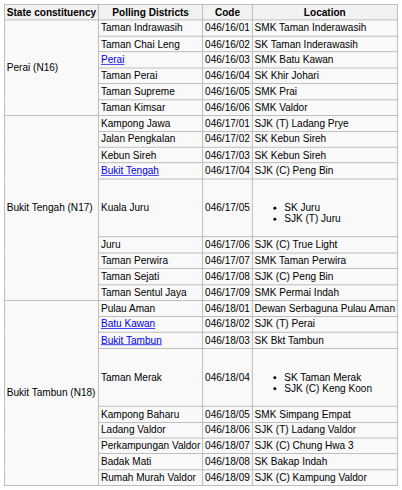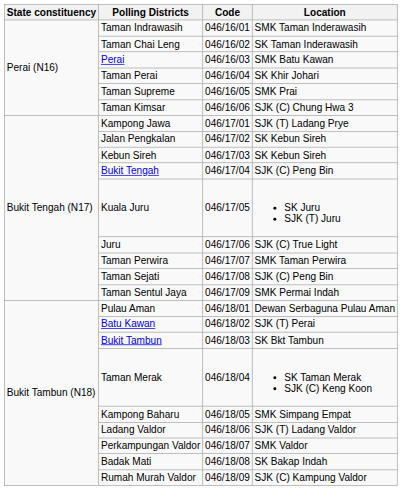Taman Kimsar | Location: SMK Valdor -> SJK (C) Chung Hwa 3
Perkampungan Valdor | Location: SJK (C) Chung Hwa 3 -> SMK Valdor
